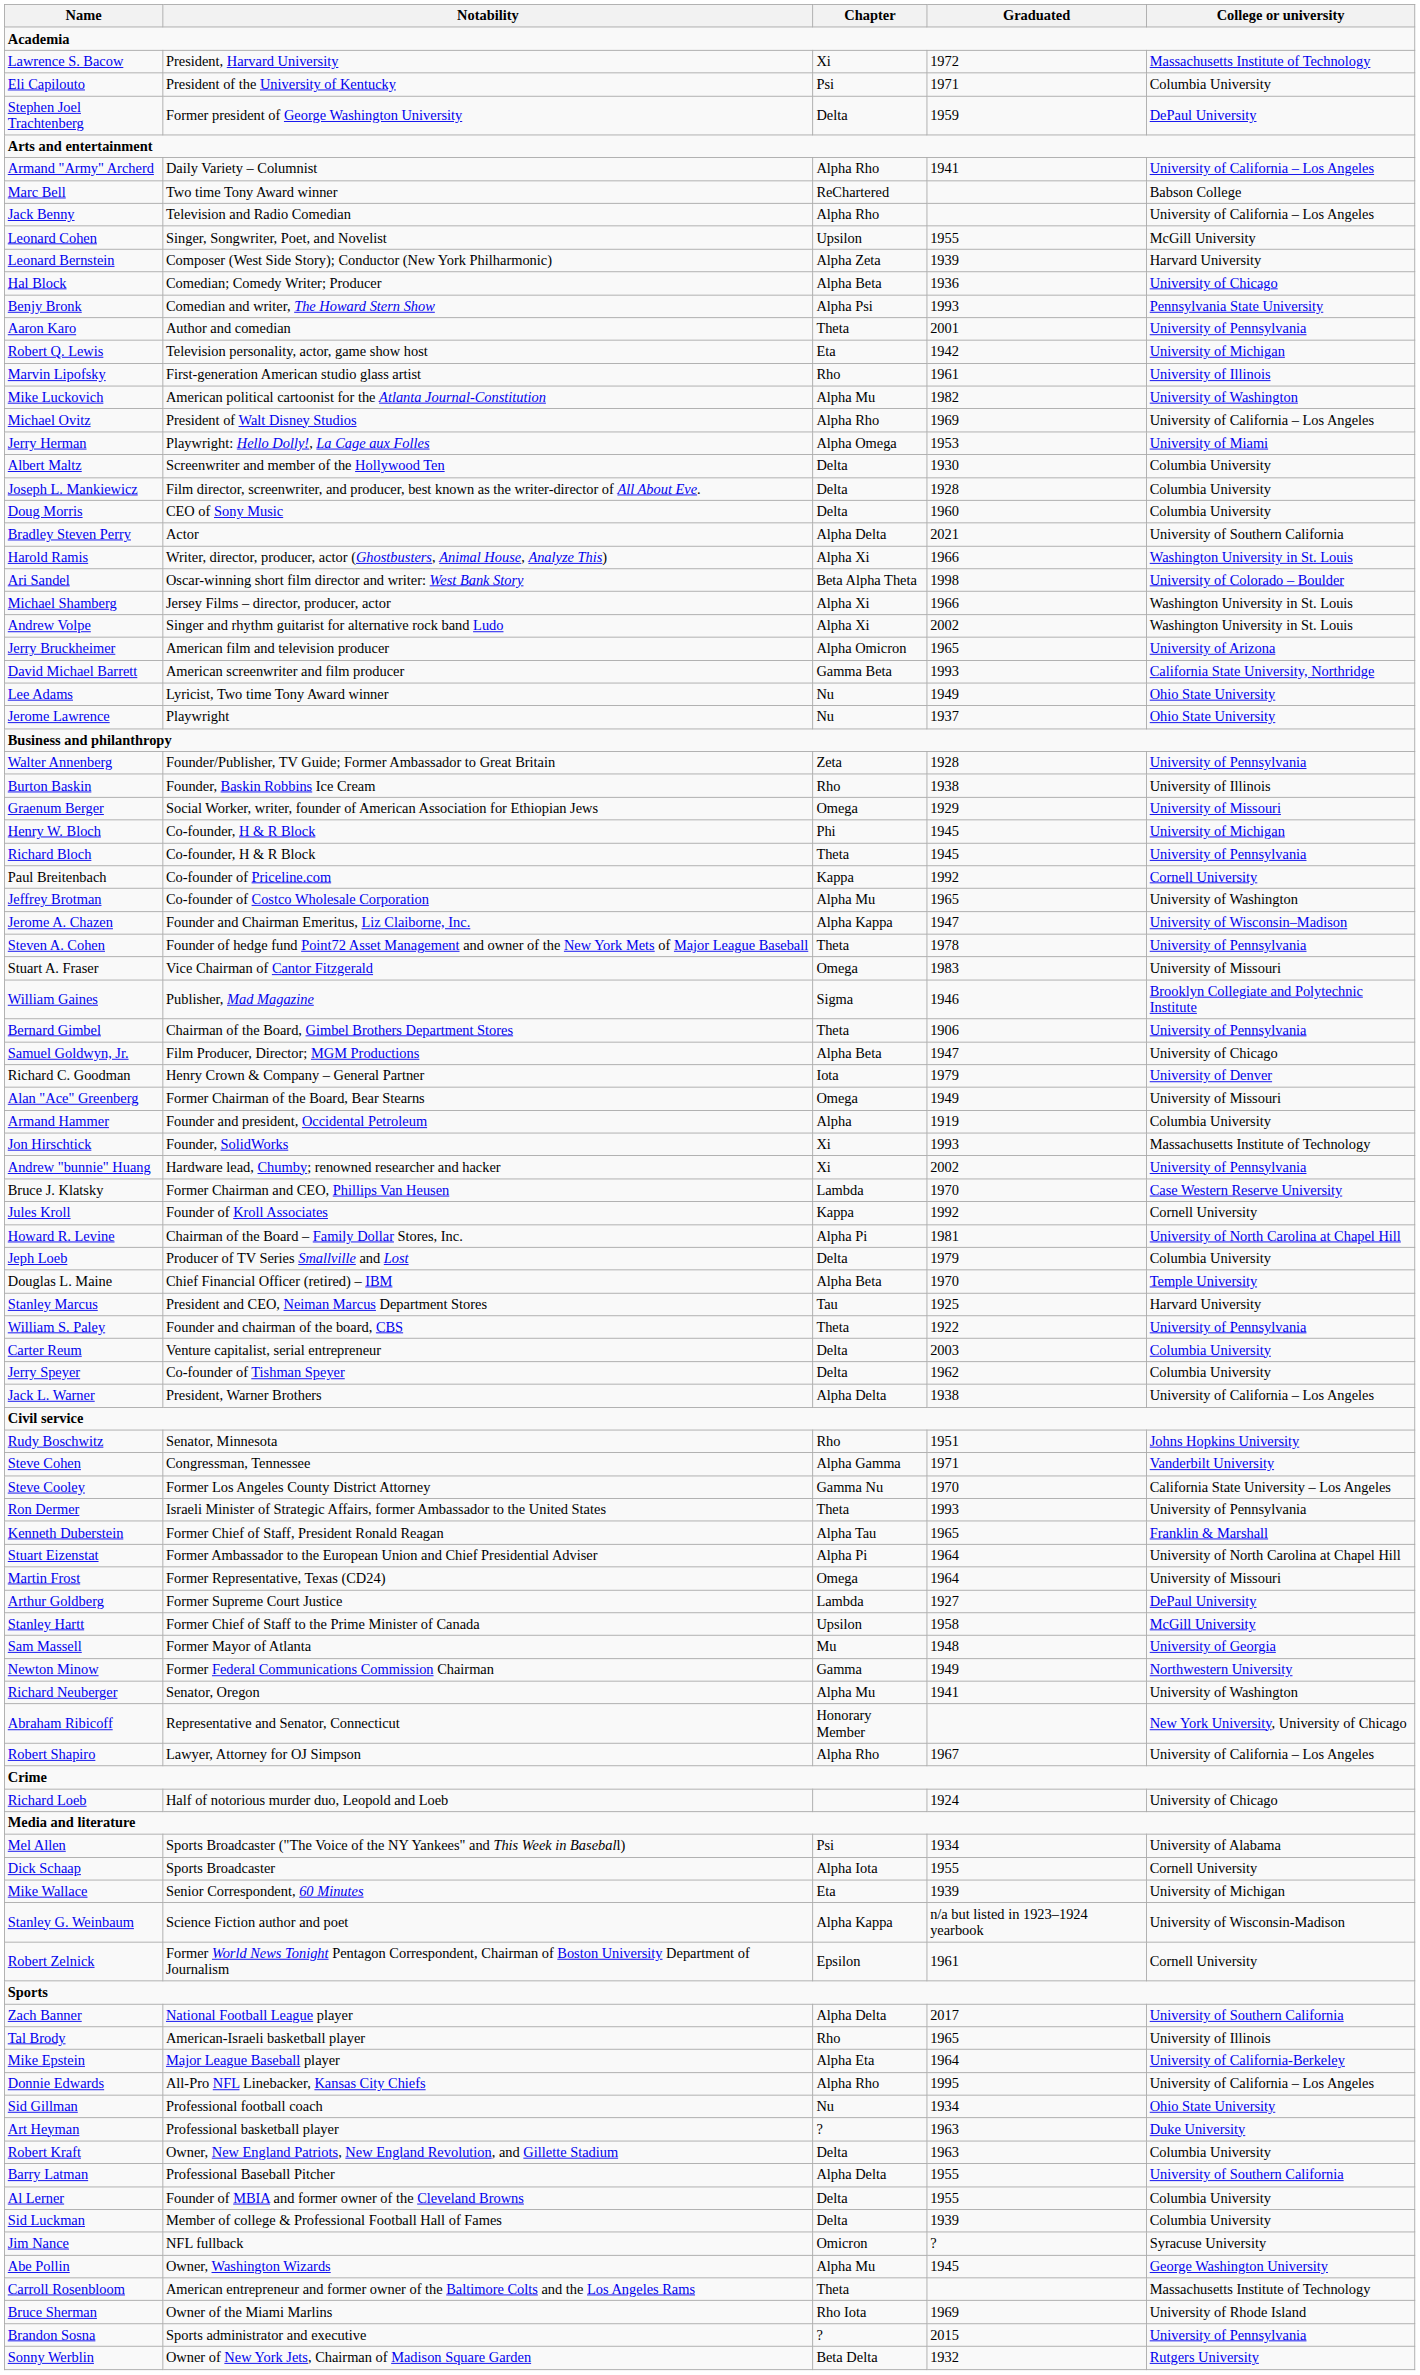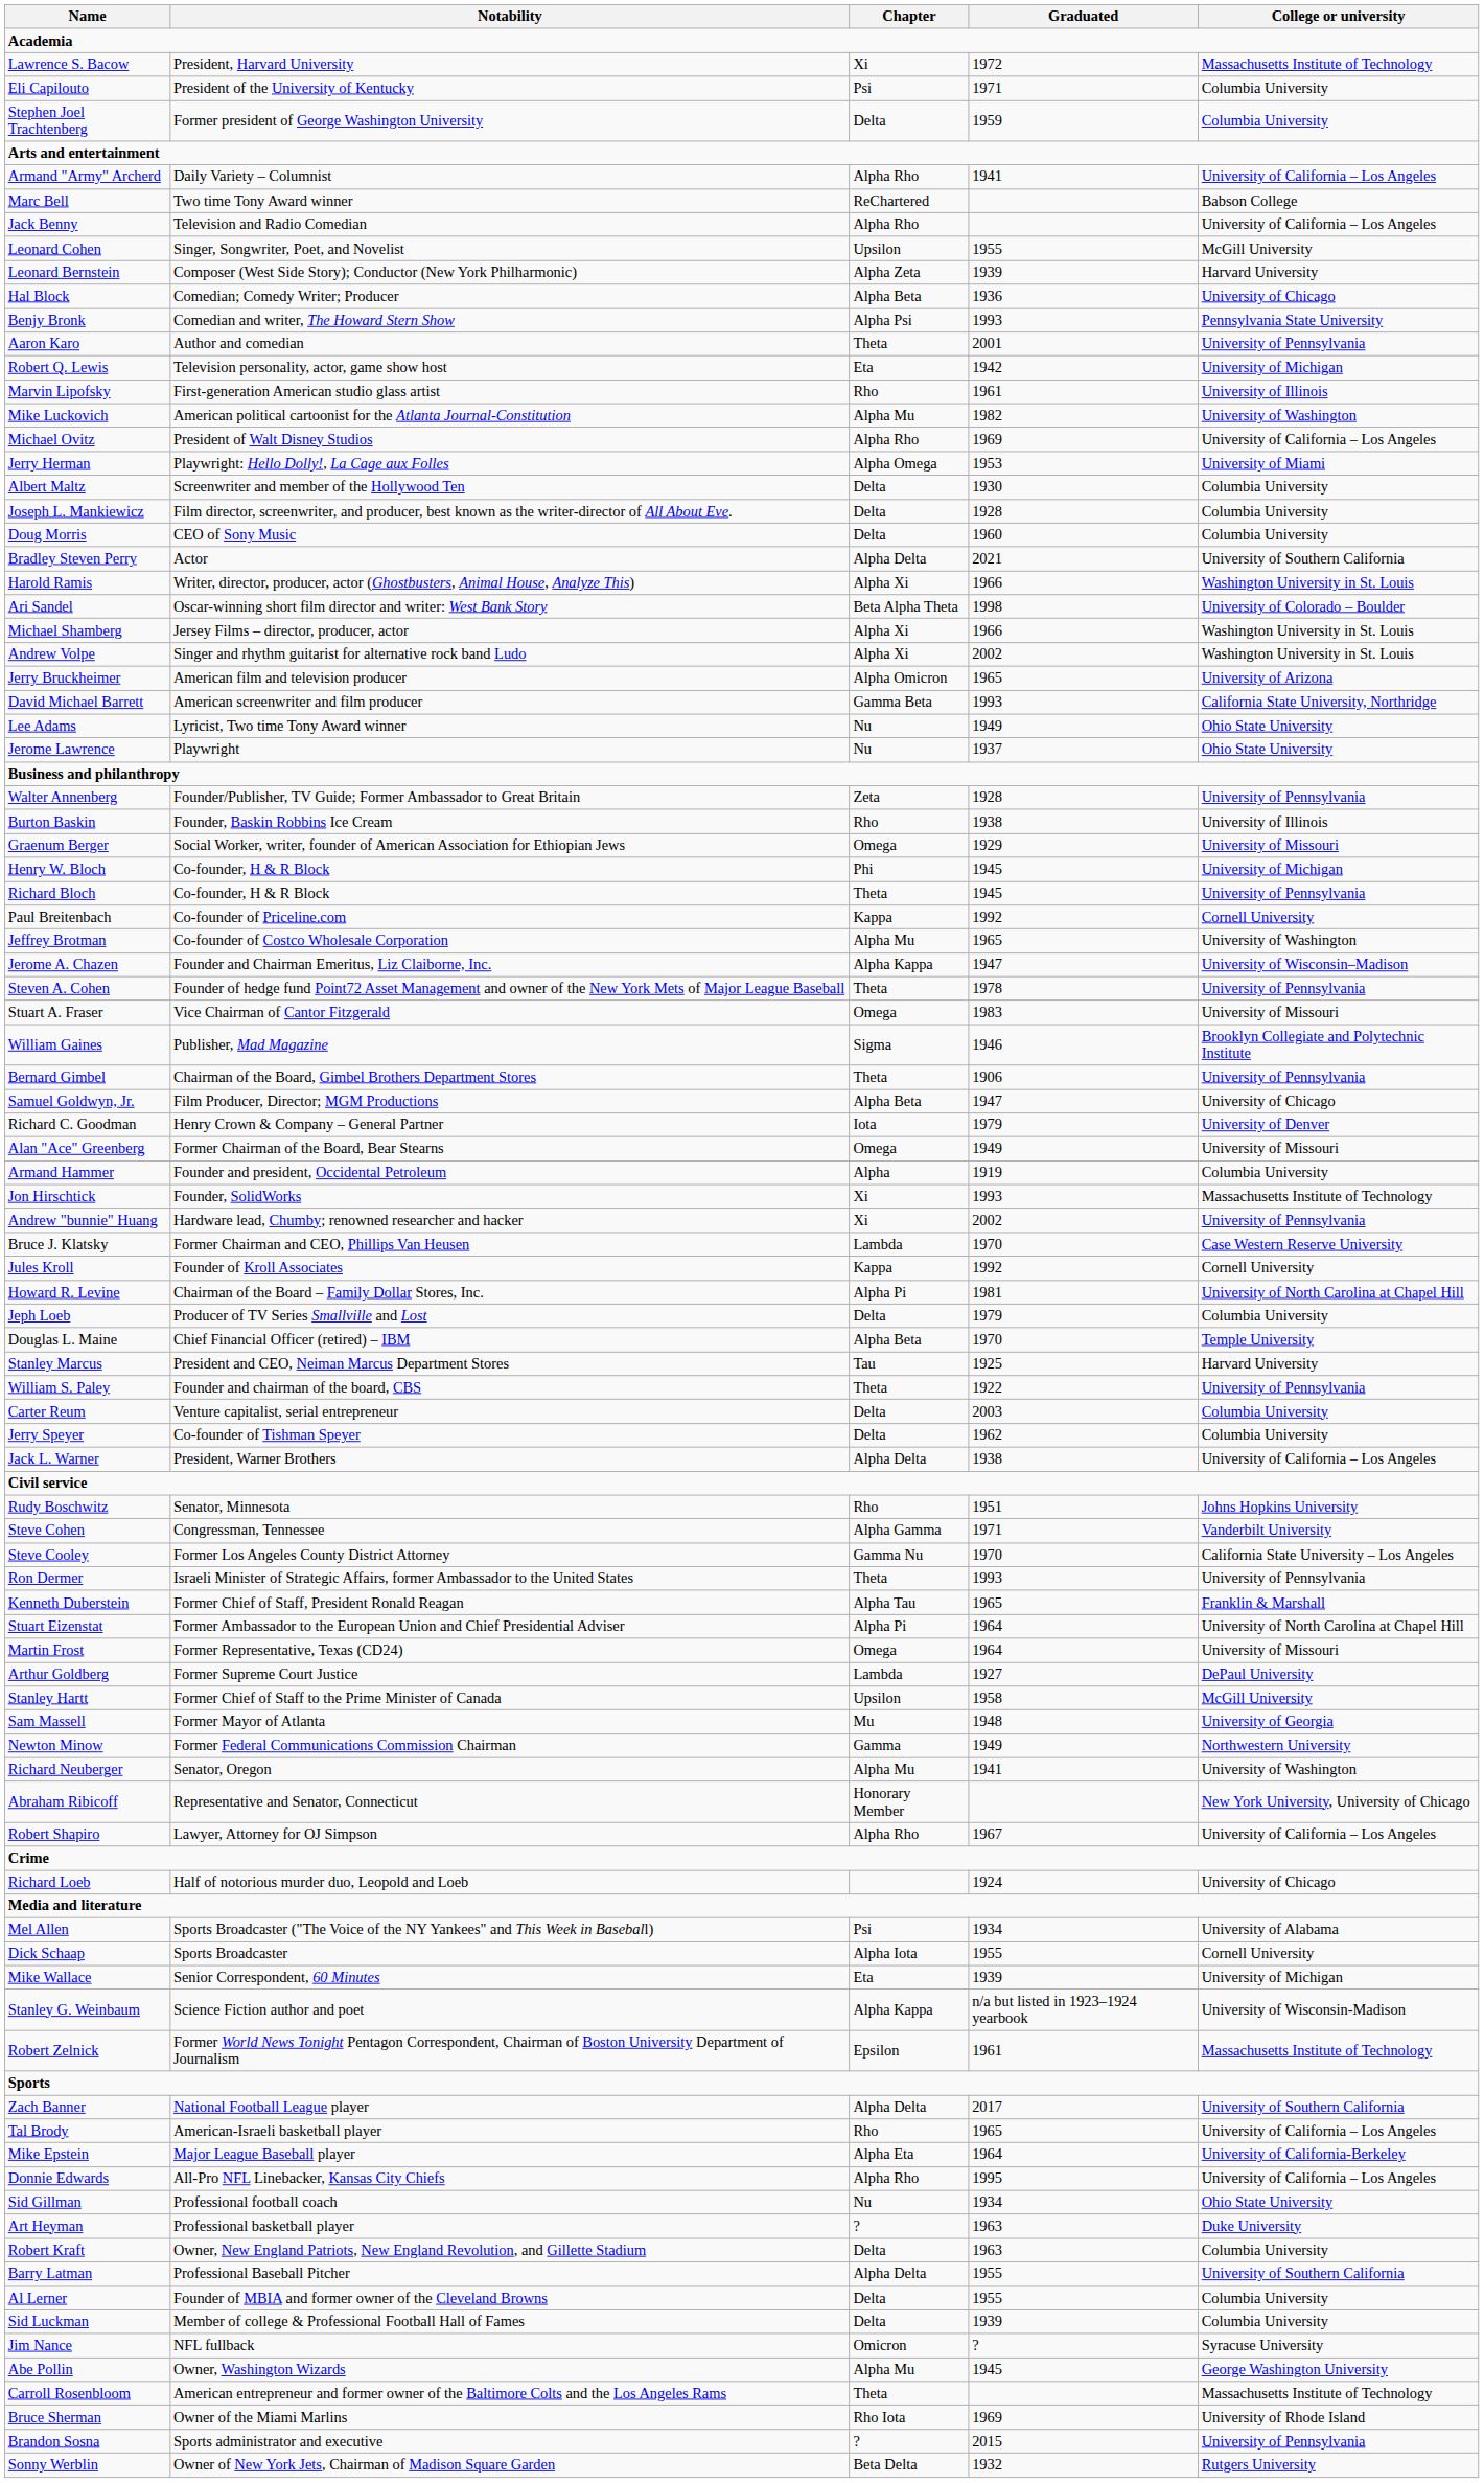Stephen Joel Trachtenberg | College or university: DePaul University -> Columbia University
Robert Zelnick | College or university: Cornell University -> Massachusetts Institute of Technology
Tal Brody | College or university: University of Illinois -> University of California – Los Angeles
